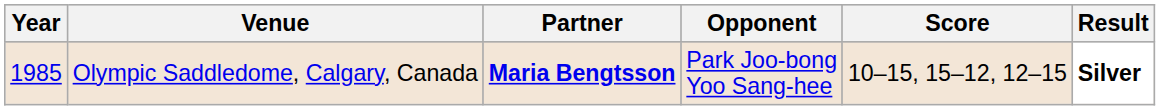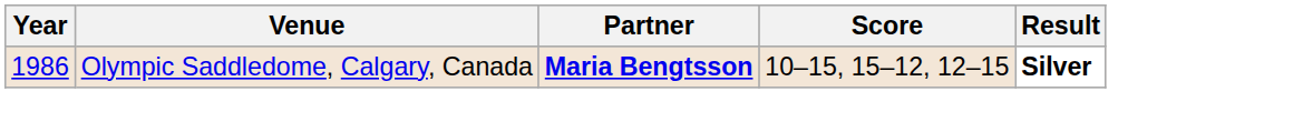- column: Opponent | Park Joo-bong Yoo Sang-hee
Olympic Saddledome, Calgary, Canada | Year: 1985 -> 1986
